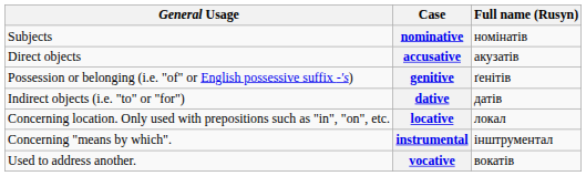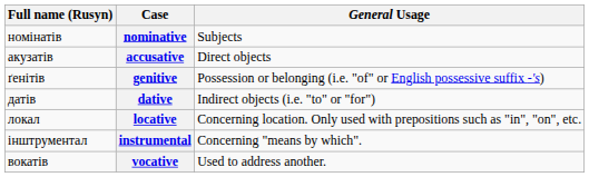columns swapped: Full name (Rusyn) <-> General Usage
